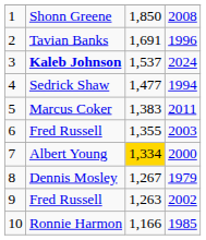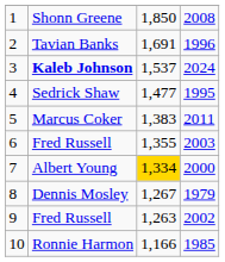Sedrick Shaw | column 4: 1994 -> 1995
